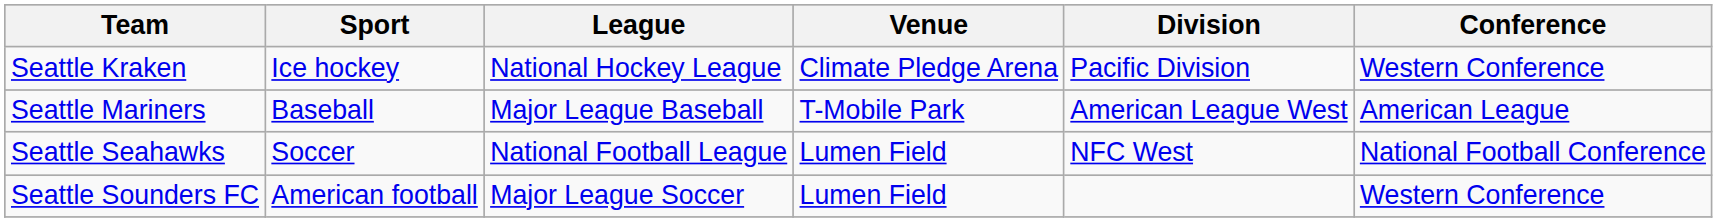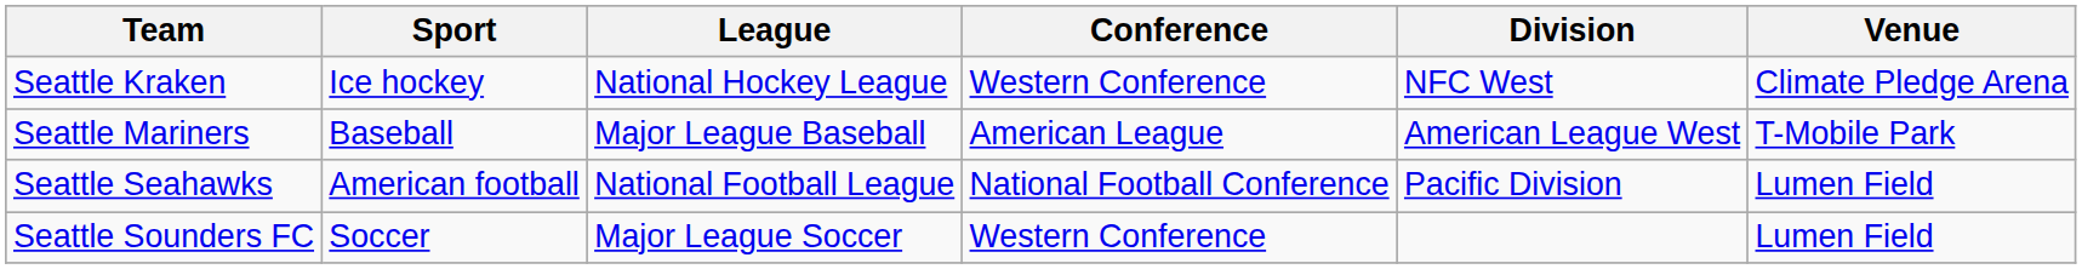columns swapped: Conference <-> Venue
Seattle Kraken | Division: Pacific Division -> NFC West
Seattle Seahawks | Sport: Soccer -> American football
Seattle Seahawks | Division: NFC West -> Pacific Division
Seattle Sounders FC | Sport: American football -> Soccer
